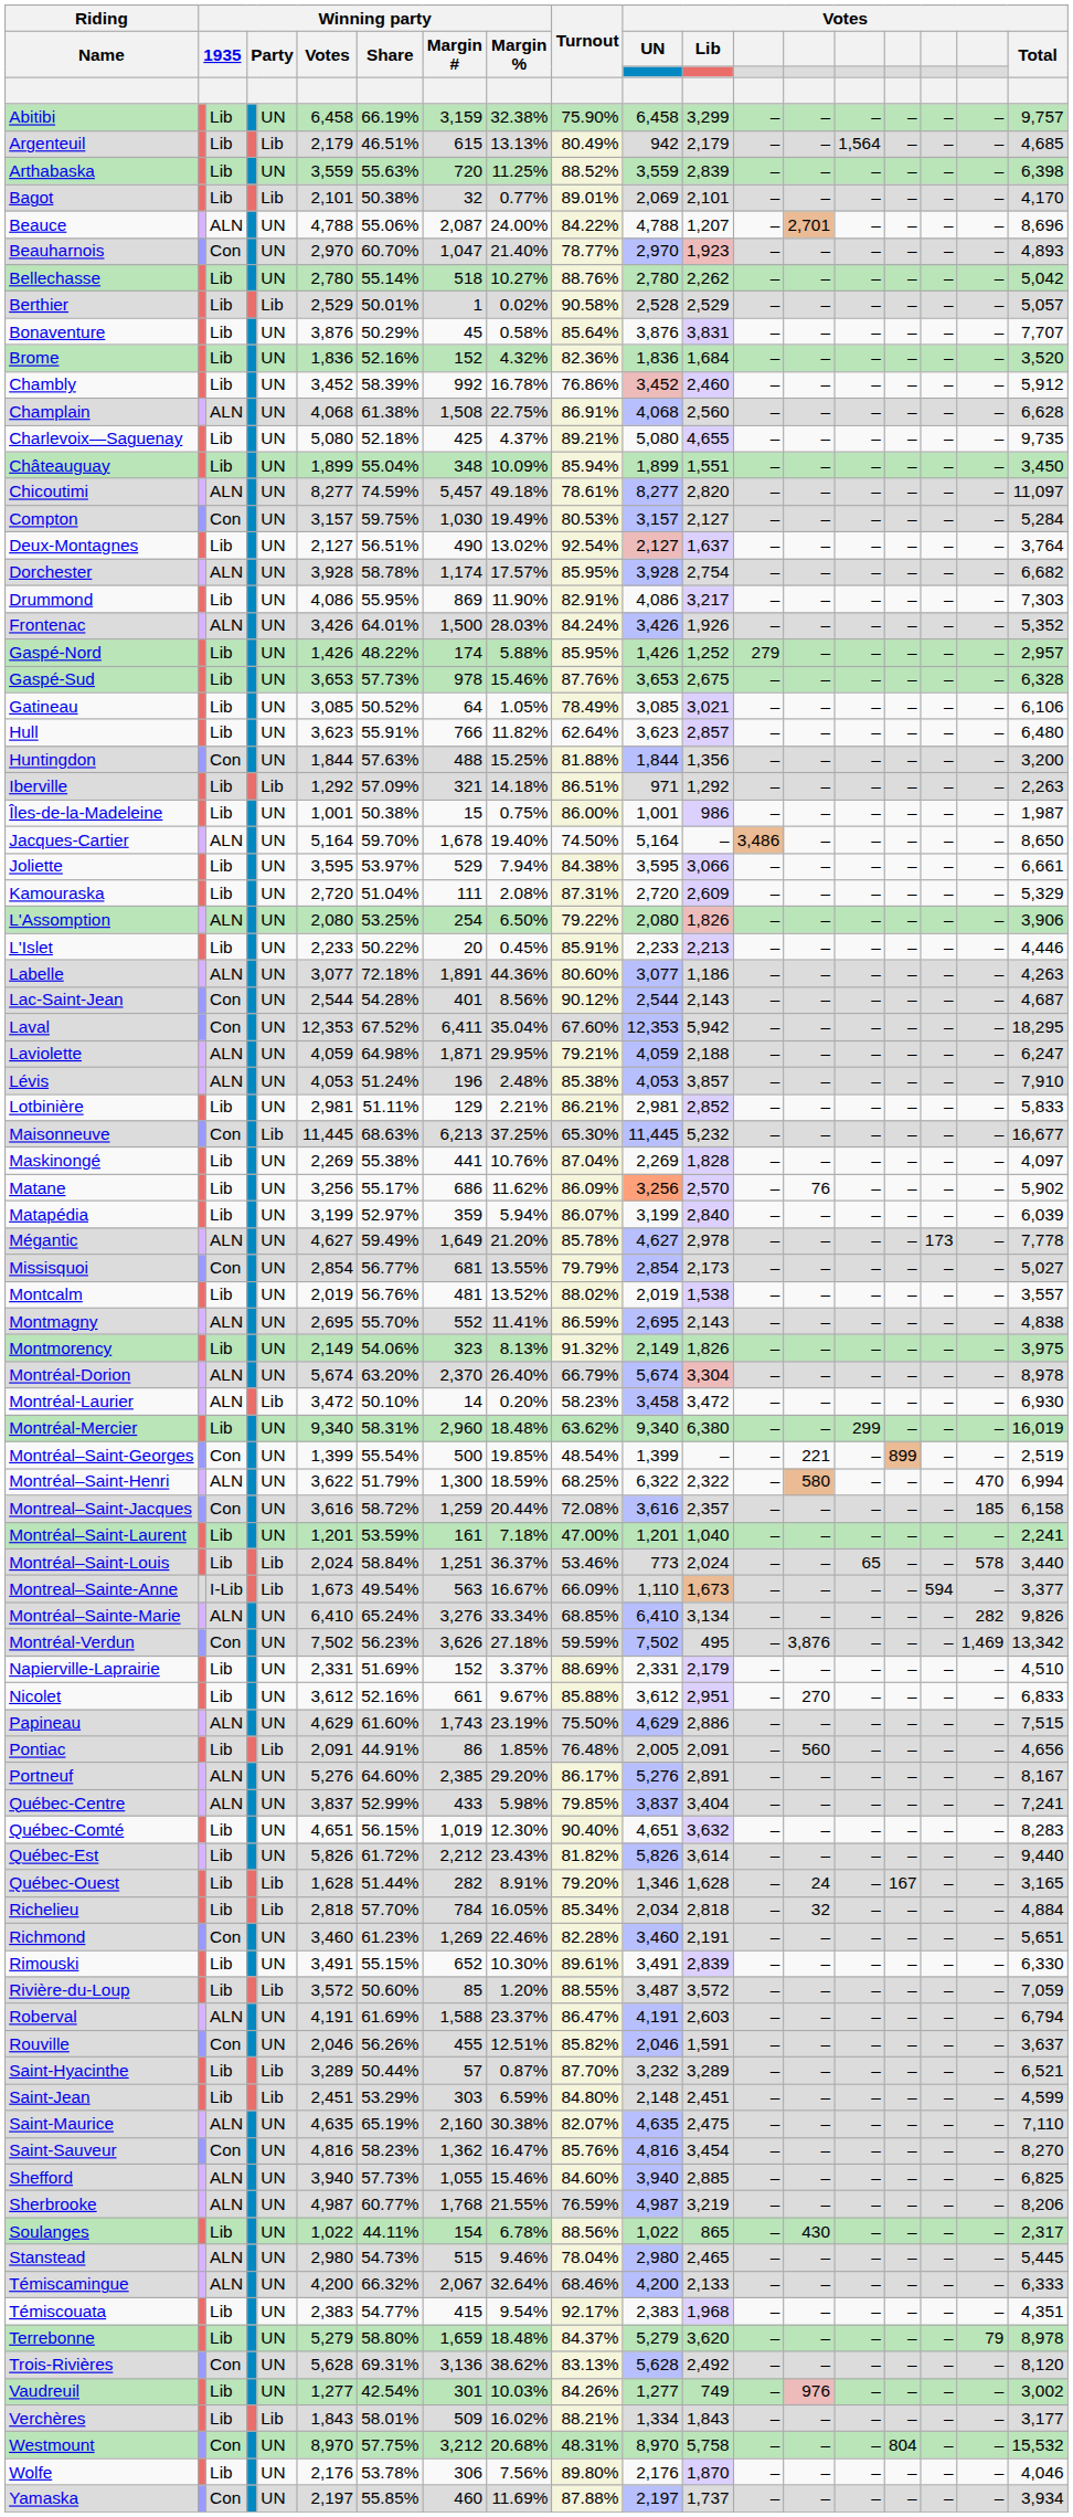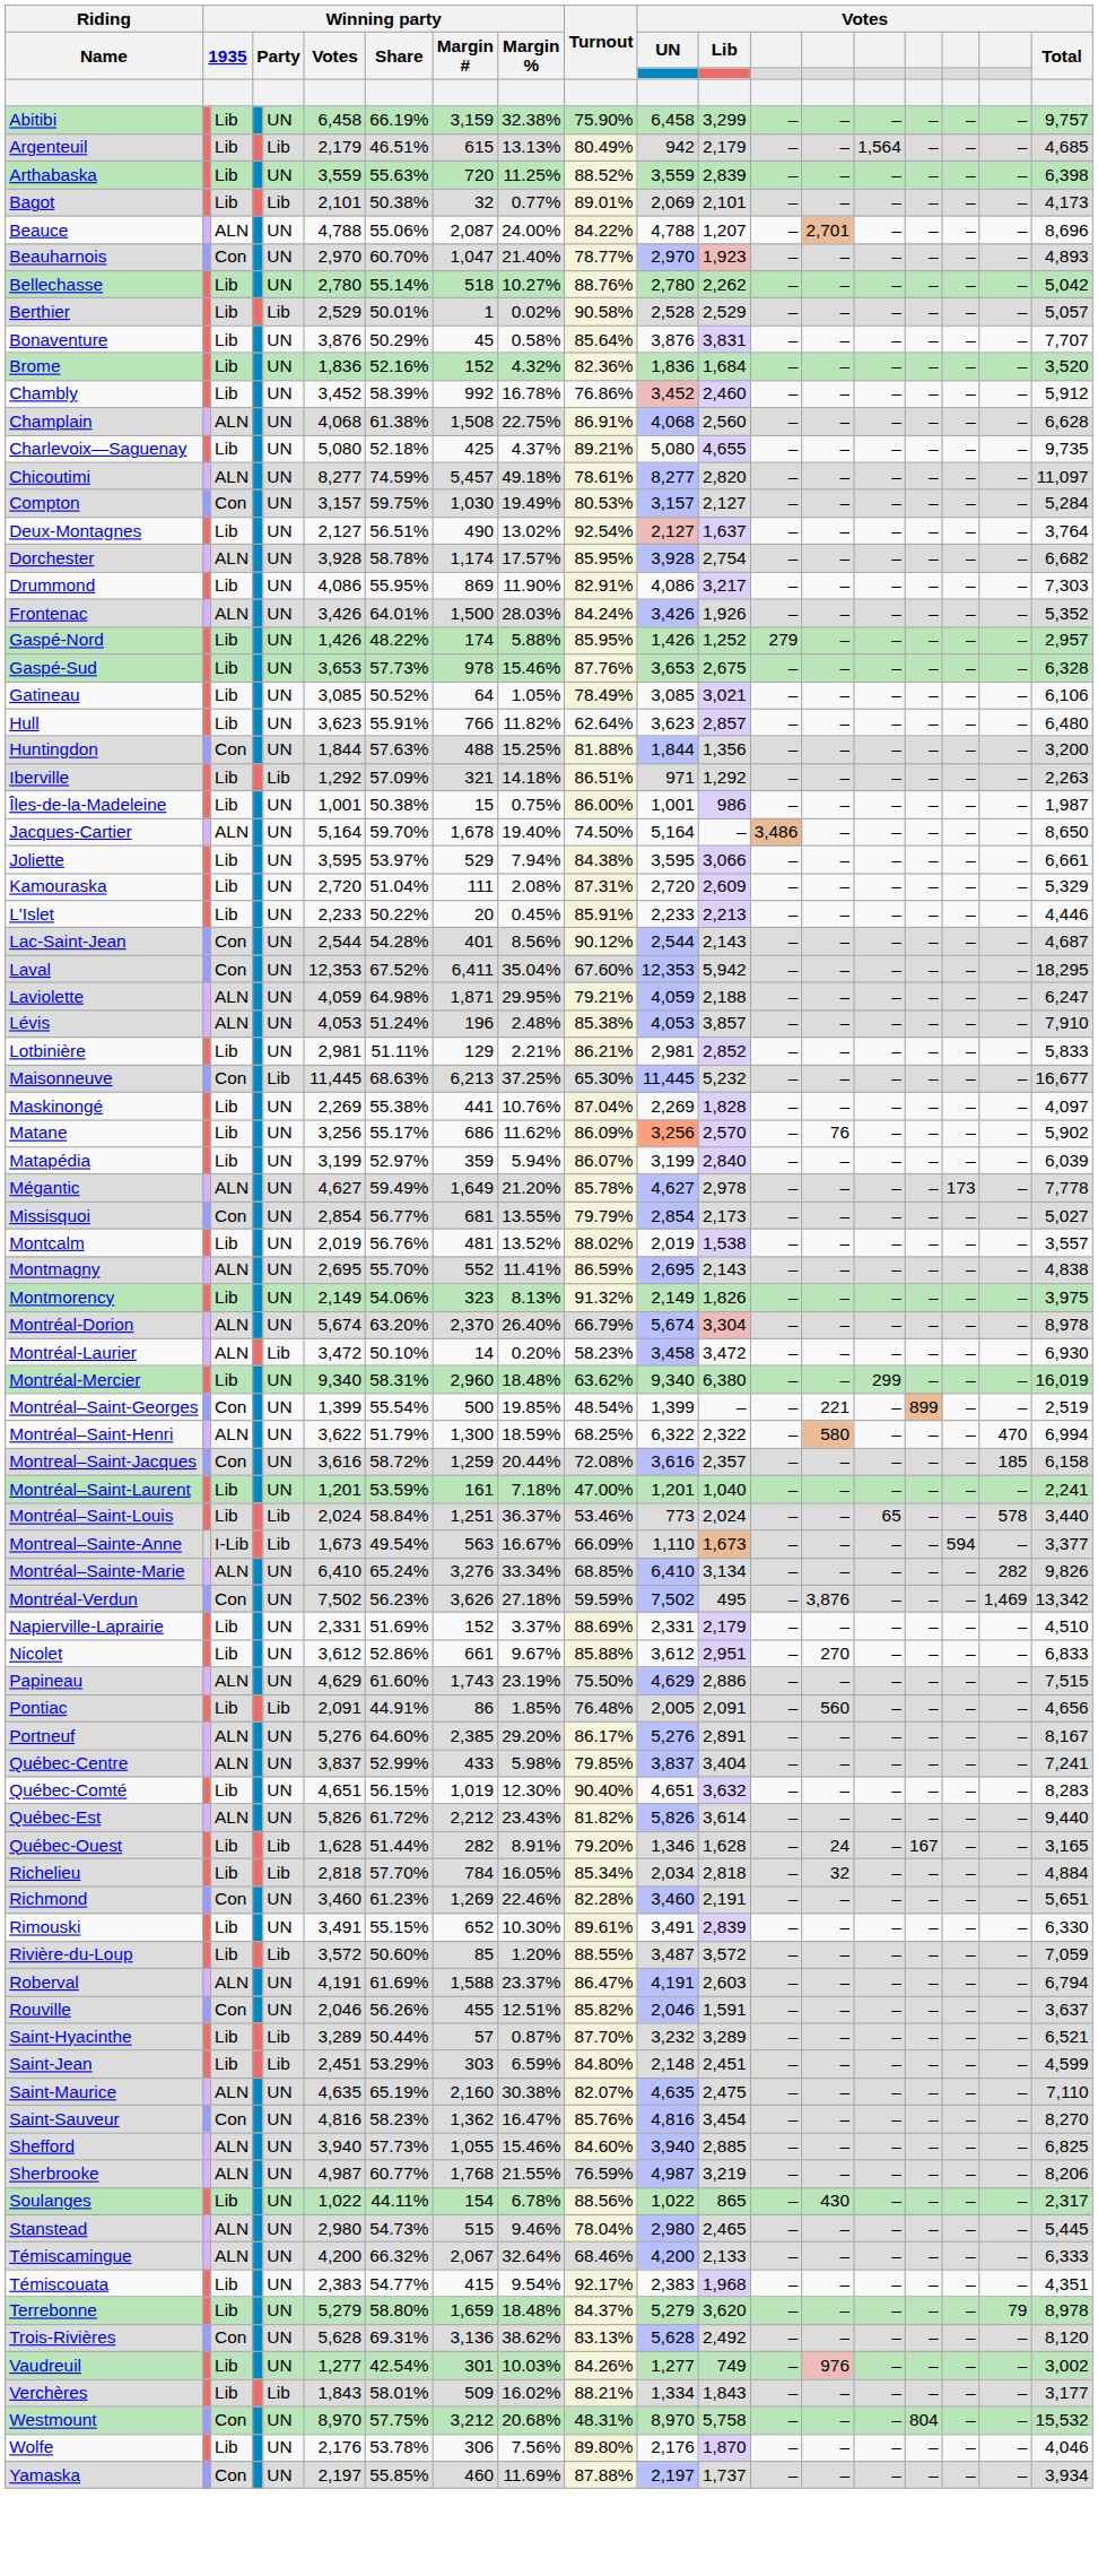Bagot | Votes / Total: 4,170 -> 4,173
- row: Châteauguay | Lib | UN | 1,899 | 55.04% | 348 | 10.09% | 85.94% | 1,899 | 1,551 | – | – | – | – | – | – | 3,450
- row: L'Assomption | ALN | UN | 2,080 | 53.25% | 254 | 6.50% | 79.22% | 2,080 | 1,826 | – | – | – | – | – | – | 3,906
- row: Labelle | ALN | UN | 3,077 | 72.18% | 1,891 | 44.36% | 80.60% | 3,077 | 1,186 | – | – | – | – | – | – | 4,263
Nicolet | Winning party / Share: 52.16% -> 52.86%
Québec-Est | column 3: Lib -> ALN
